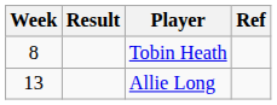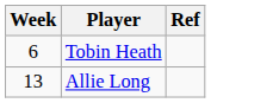- column: Result
Tobin Heath | Week: 8 -> 6
